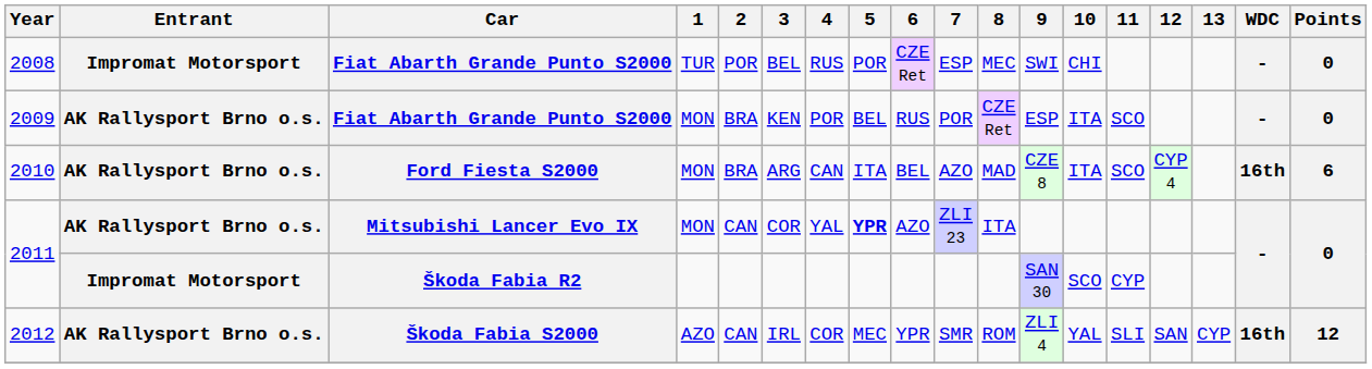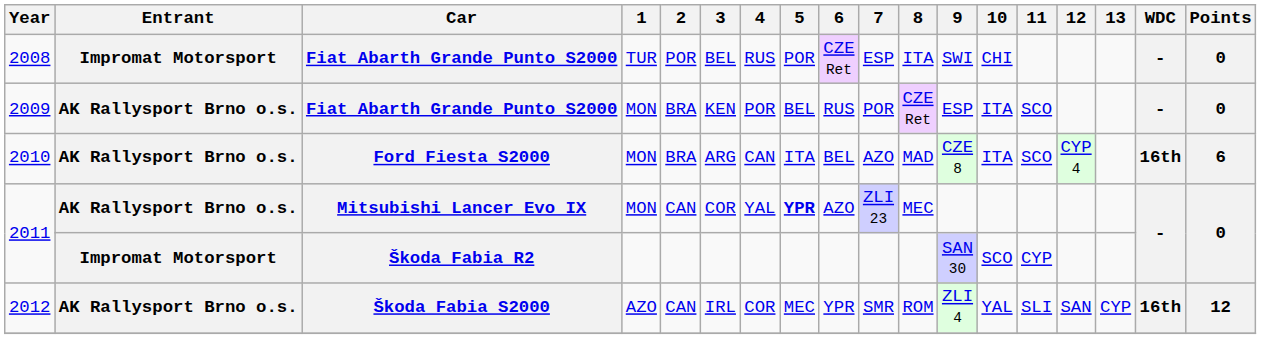2008 | 8: MEC -> ITA
2011 / Mitsubishi Lancer Evo IX | 8: ITA -> MEC
